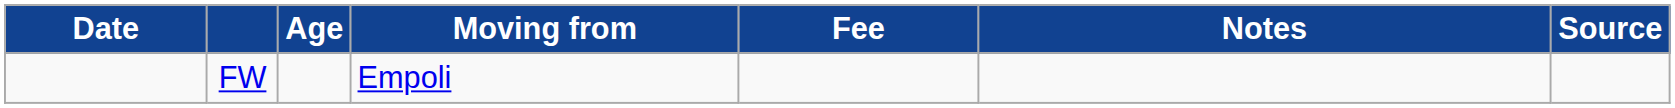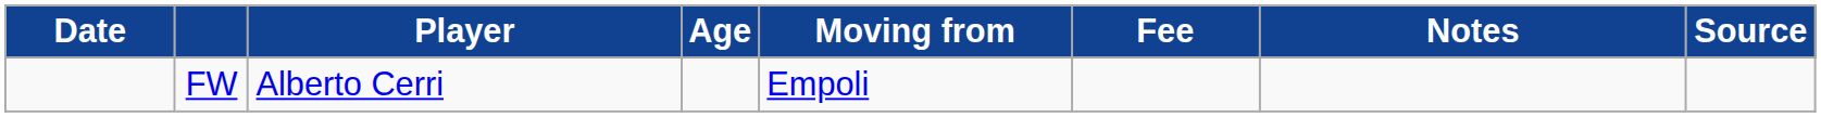+ column: Player | Alberto Cerri
